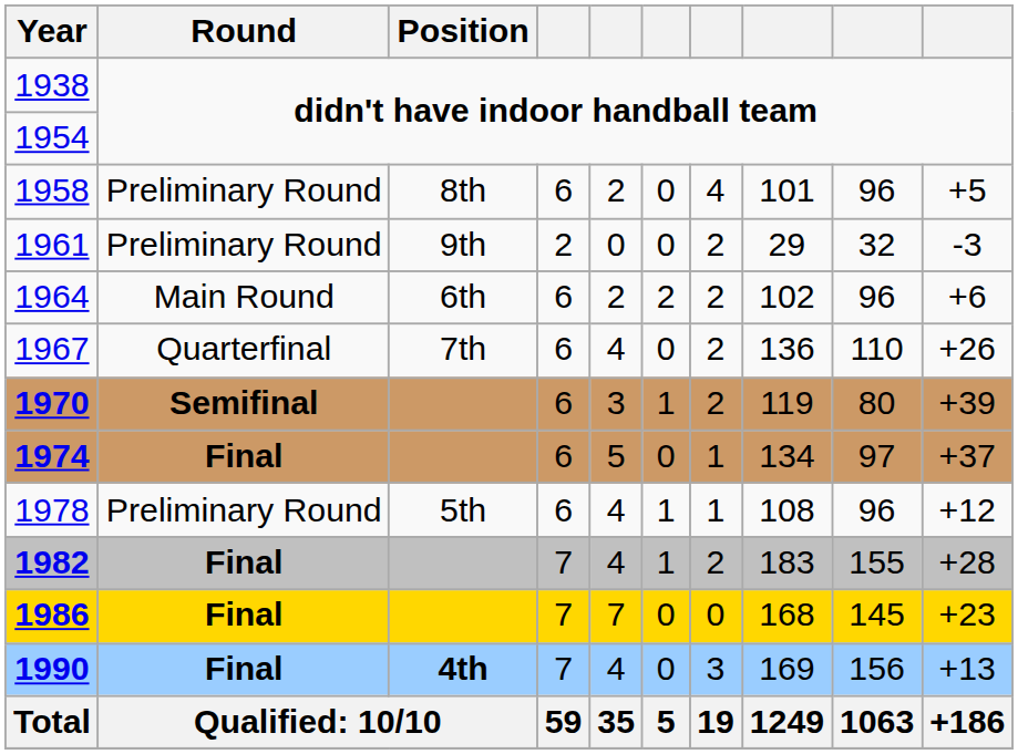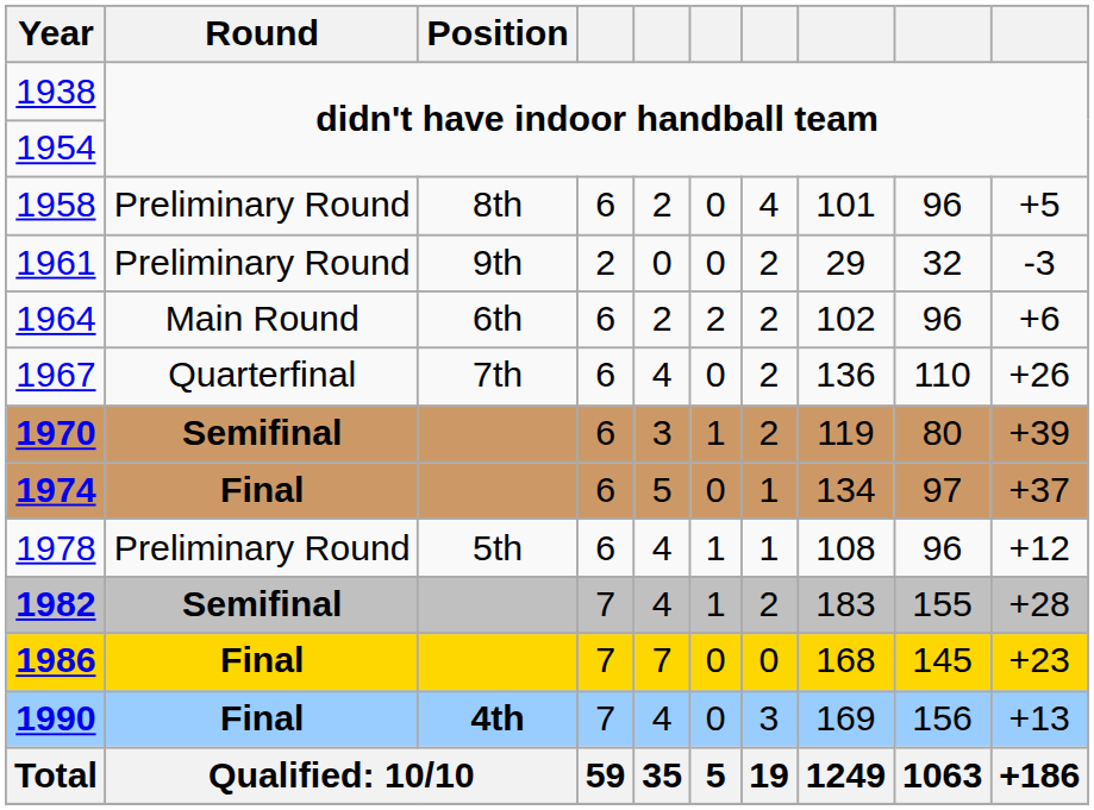1982 | Round: Final -> Semifinal
